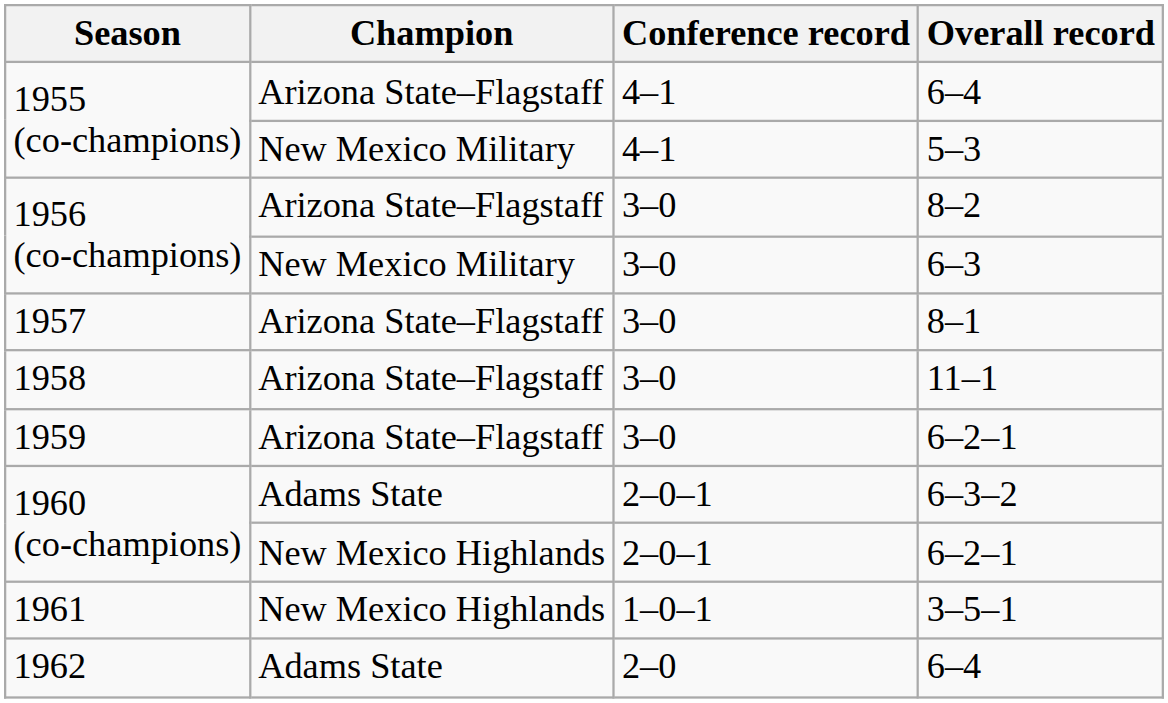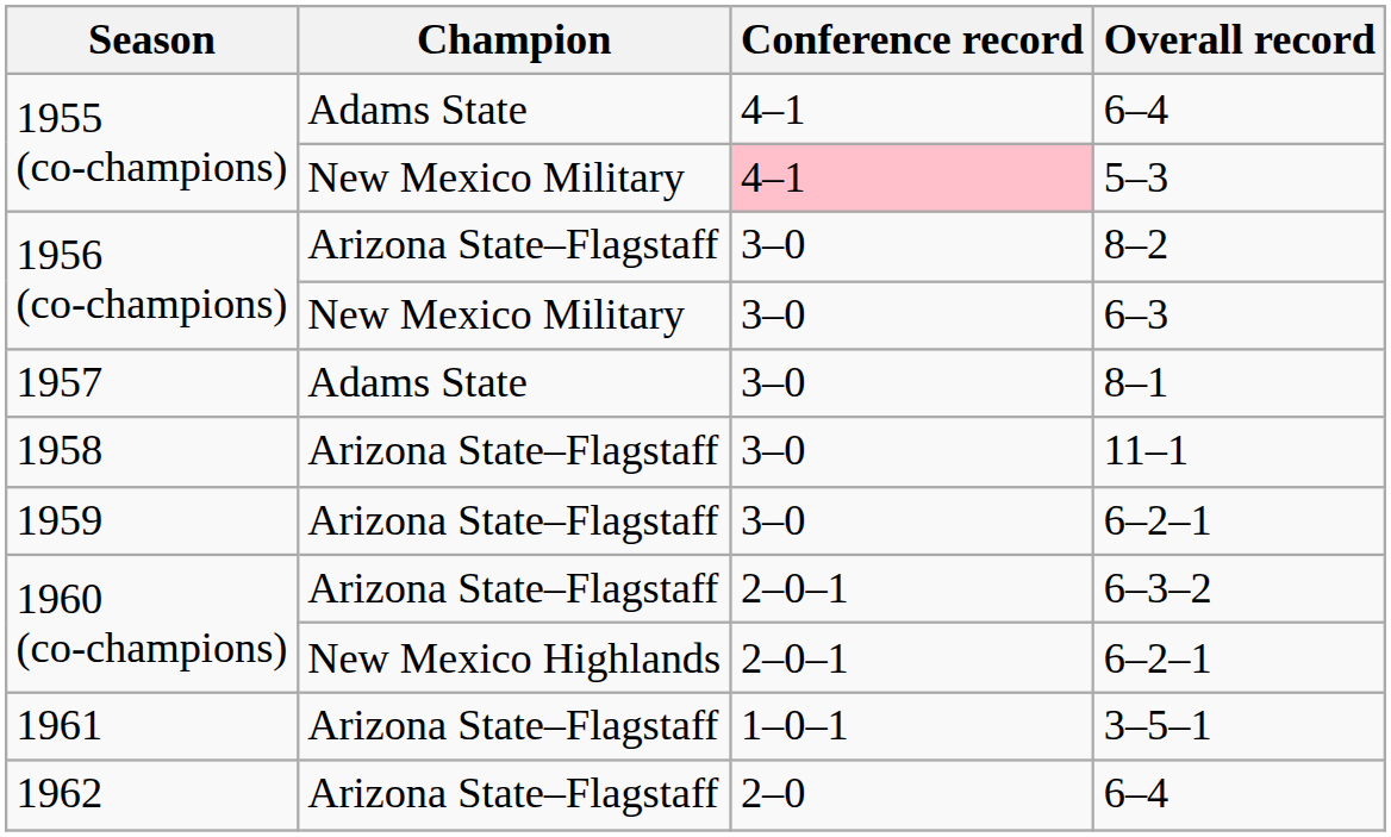1955 (co-champions) / 6–4 | Champion: Arizona State–Flagstaff -> Adams State
5–3 | Conference record: no background -> pink background
8–1 | Champion: Arizona State–Flagstaff -> Adams State
6–3–2 | Champion: Adams State -> Arizona State–Flagstaff
3–5–1 | Champion: New Mexico Highlands -> Arizona State–Flagstaff
1962 / 6–4 | Champion: Adams State -> Arizona State–Flagstaff
